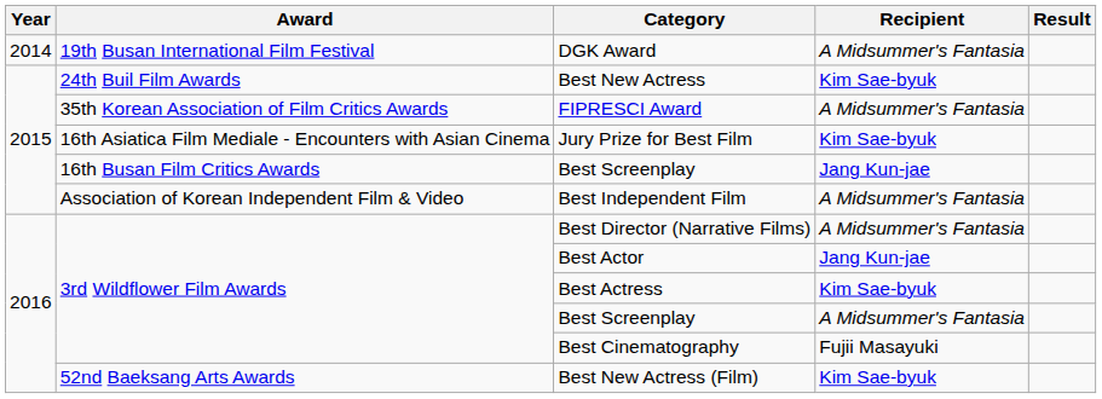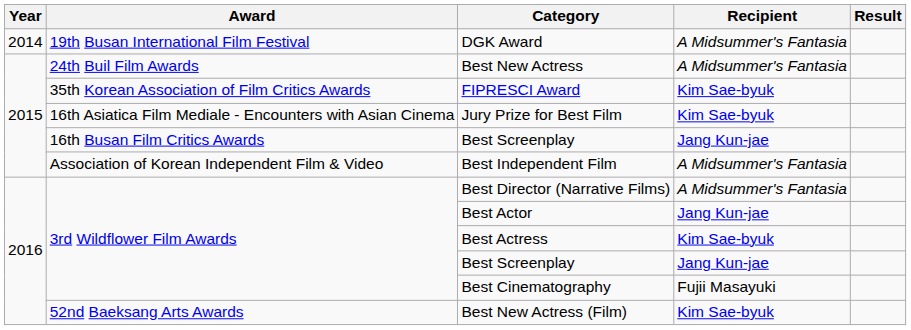Best New Actress | Recipient: Kim Sae-byuk -> A Midsummer's Fantasia
FIPRESCI Award | Recipient: A Midsummer's Fantasia -> Kim Sae-byuk
3rd Wildflower Film Awards / Best Screenplay | Recipient: A Midsummer's Fantasia -> Jang Kun-jae
